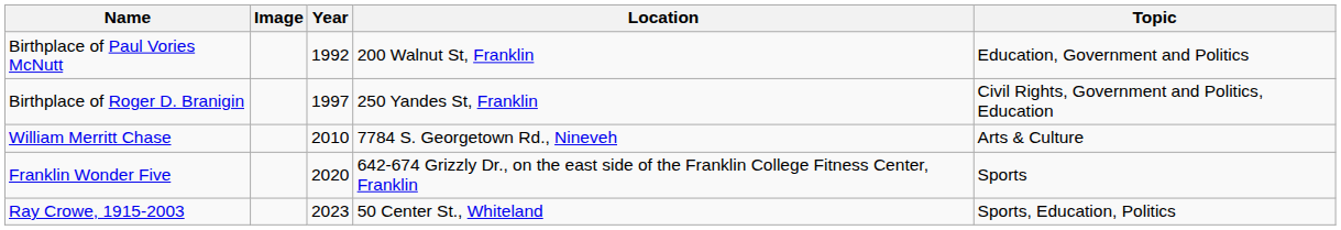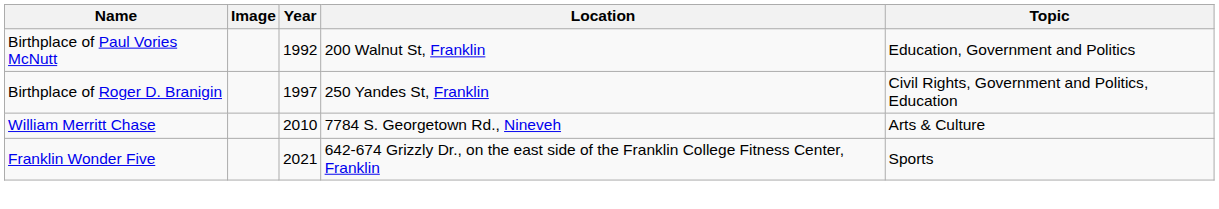Franklin Wonder Five | Year: 2020 -> 2021
- row: Ray Crowe, 1915-2003 | 2023 | 50 Center St., Whiteland | Sports, Education, Politics
